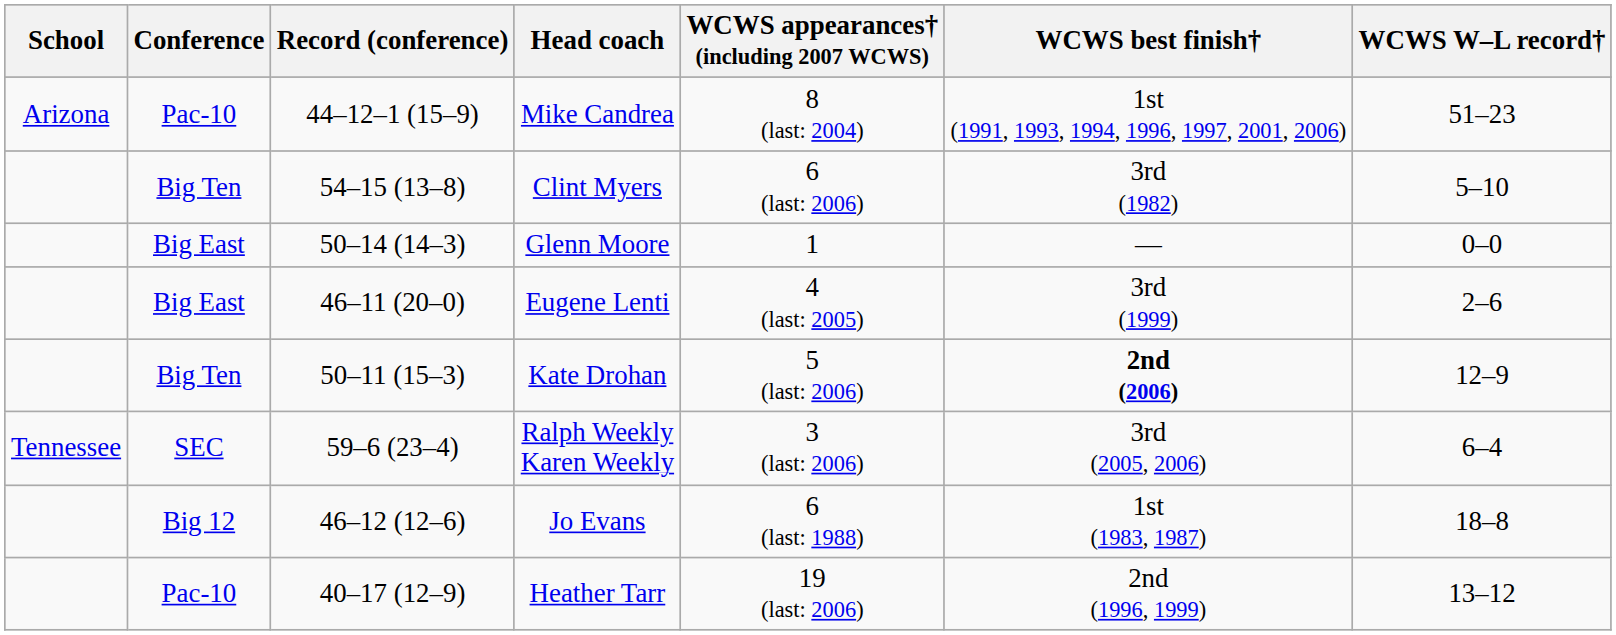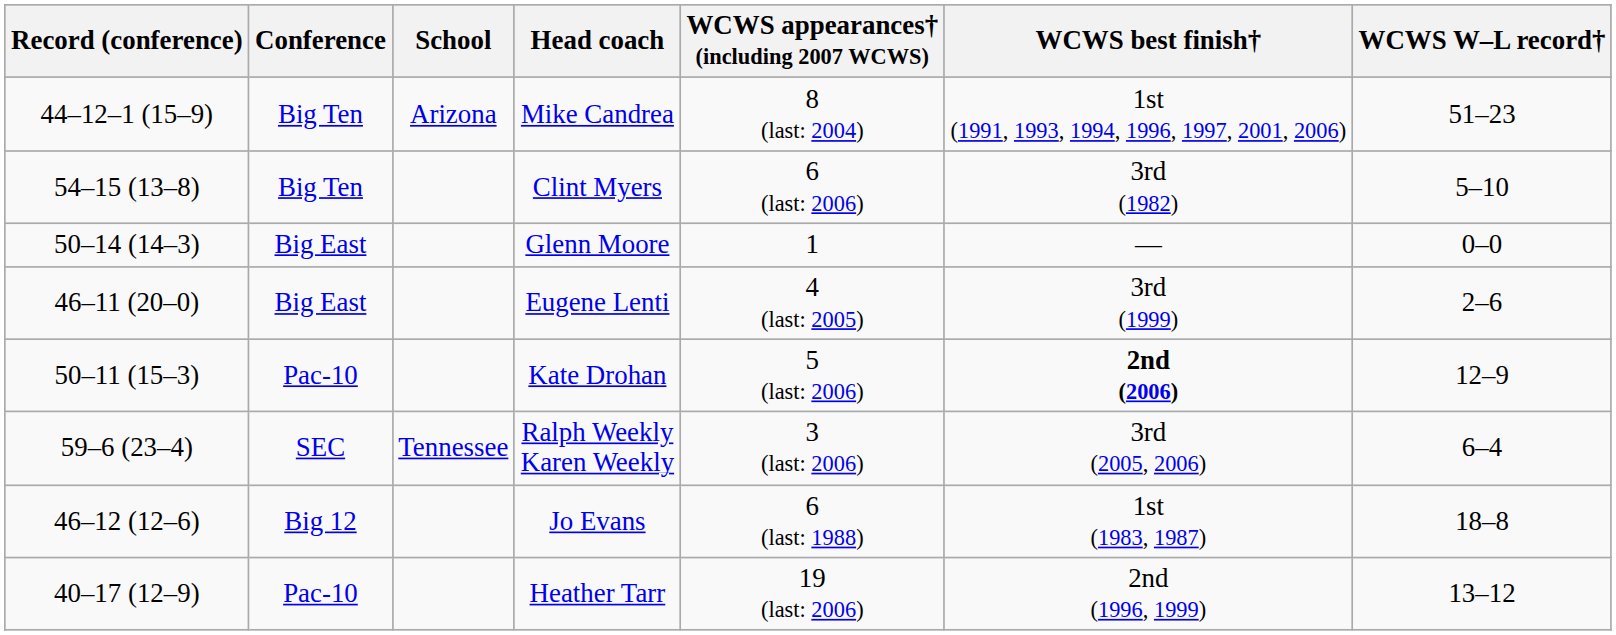columns swapped: School <-> Record (conference)
Mike Candrea | Conference: Pac-10 -> Big Ten
Kate Drohan | Conference: Big Ten -> Pac-10
